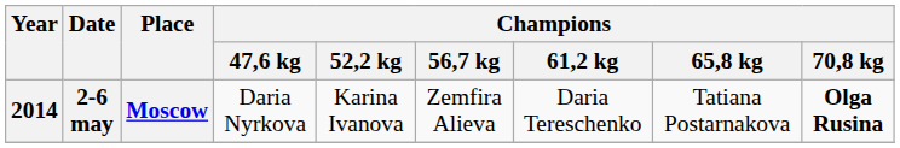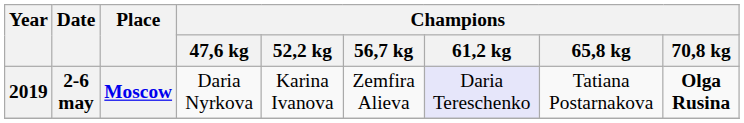2-6 may | Year: 2014 -> 2019
2-6 may | Champions / 61,2 kg: no background -> lavender background
